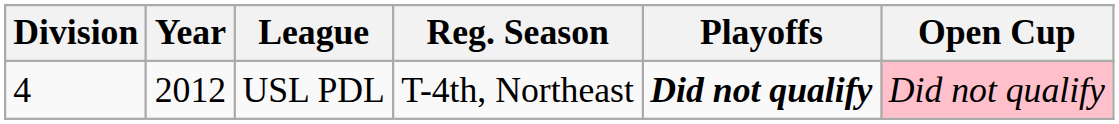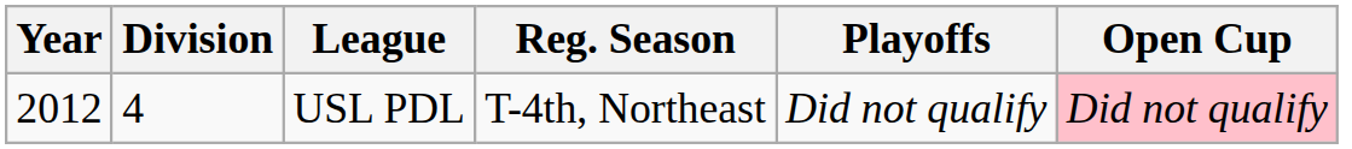columns swapped: Year <-> Division
USL PDL | Playoffs: bold -> normal
